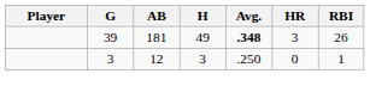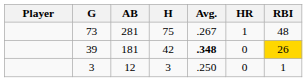+ row: 73 | 281 | 75 | .267 | 1 | 48
39 | H: 49 -> 42
39 | HR: 3 -> 0
39 | RBI: no background -> gold background
